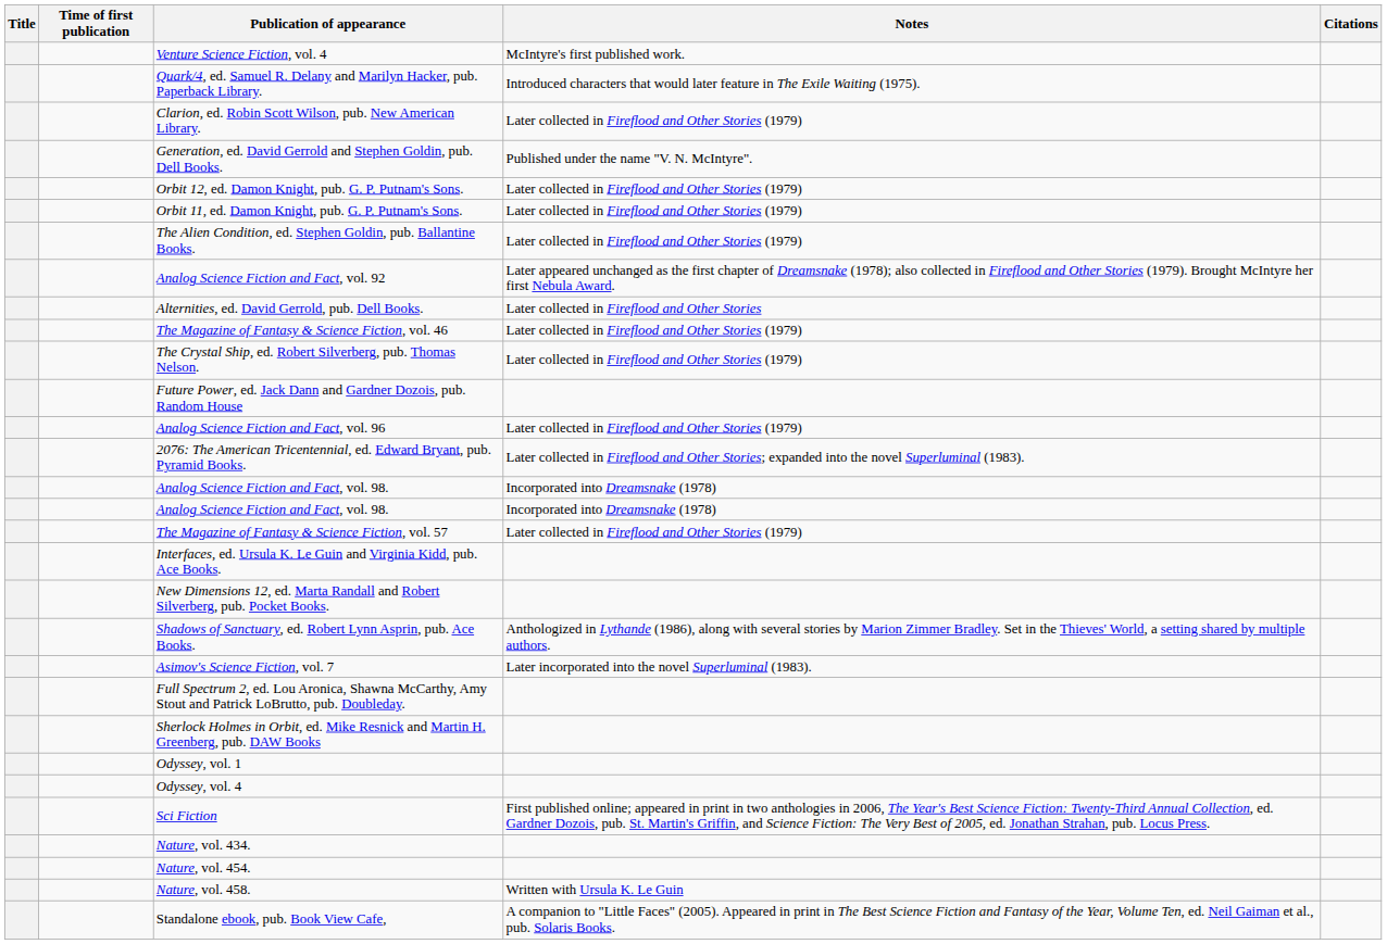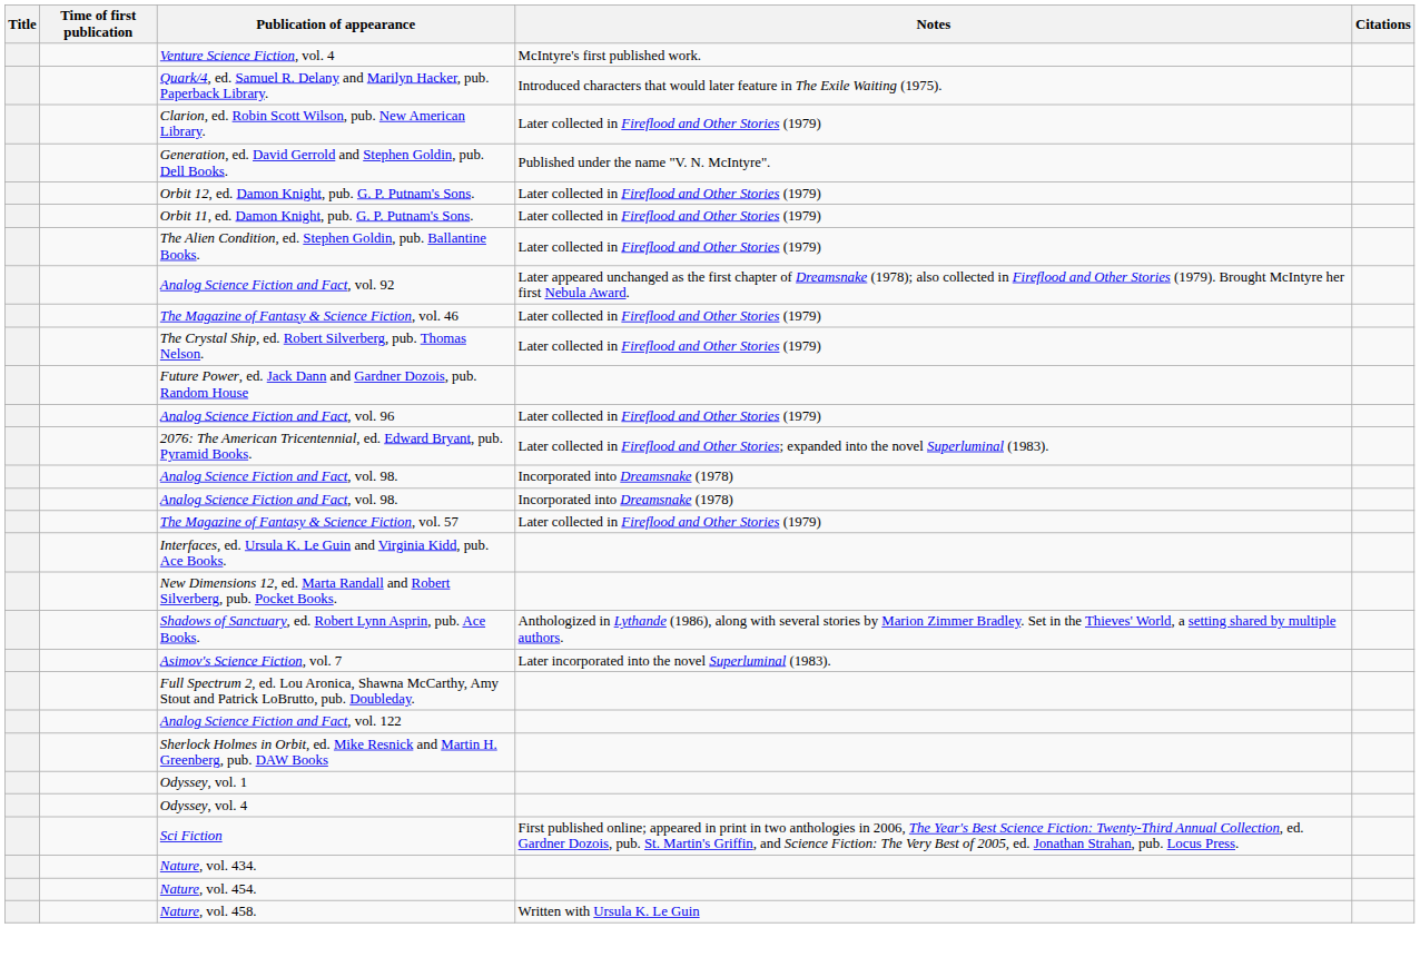- row: Alternities, ed. David Gerrold, pub. Dell Books. | Later collected in Fireflood and Other Stories
+ row: Analog Science Fiction and Fact, vol. 122
- row: Standalone ebook, pub. Book View Cafe, | A companion to "Little Faces" (2005). Appeared in print in The Best Science Fiction and Fantasy of the Year, Volume Ten, ed. Neil Gaiman et al., pub. Solaris Books.
